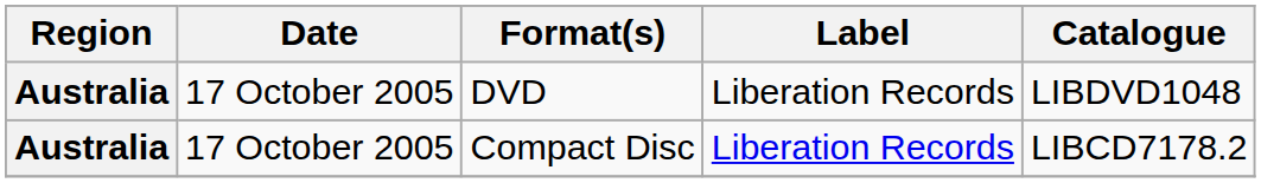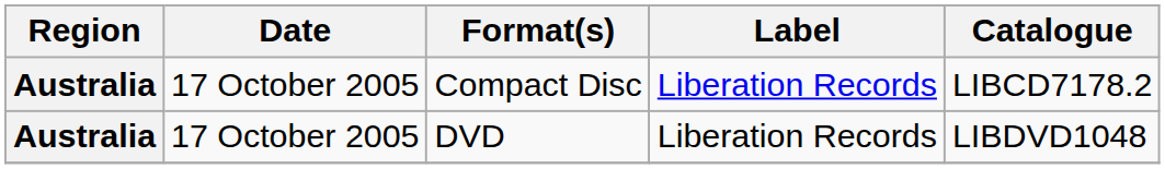rows swapped: Compact Disc <-> DVD
